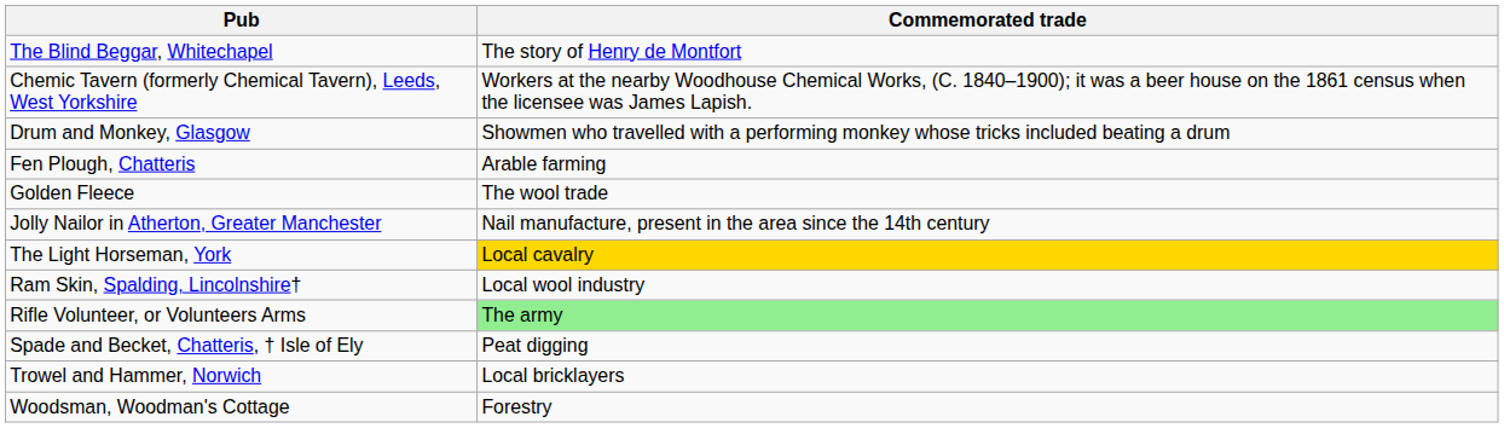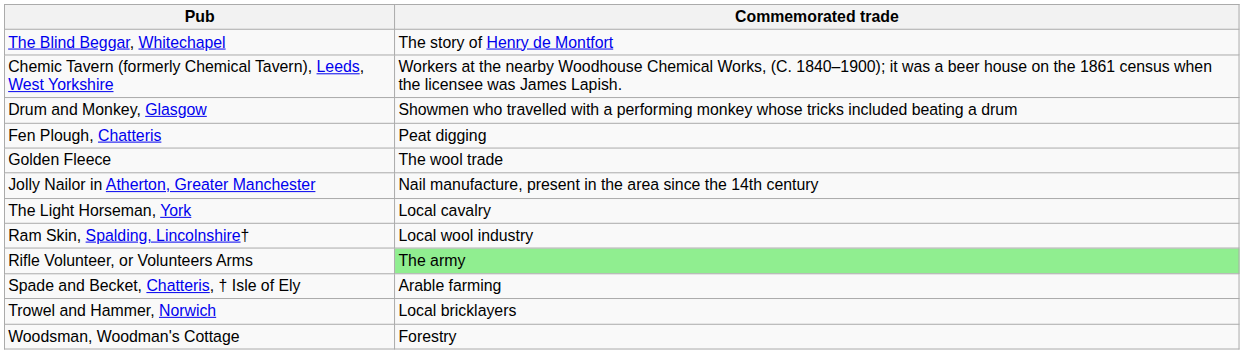Fen Plough, Chatteris | Commemorated trade: Arable farming -> Peat digging
The Light Horseman, York | Commemorated trade: gold background -> no background
Spade and Becket, Chatteris, † Isle of Ely | Commemorated trade: Peat digging -> Arable farming
